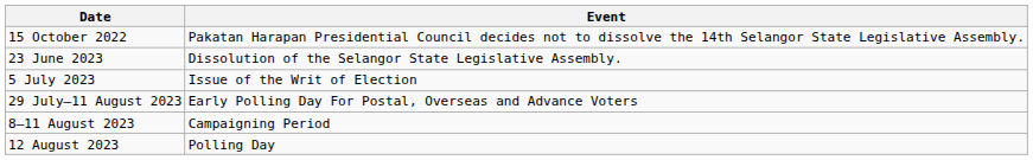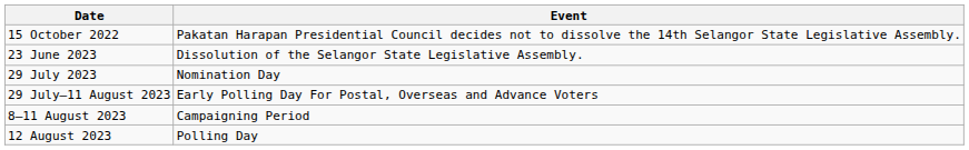- row: 5 July 2023 | Issue of the Writ of Election
+ row: 29 July 2023 | Nomination Day
